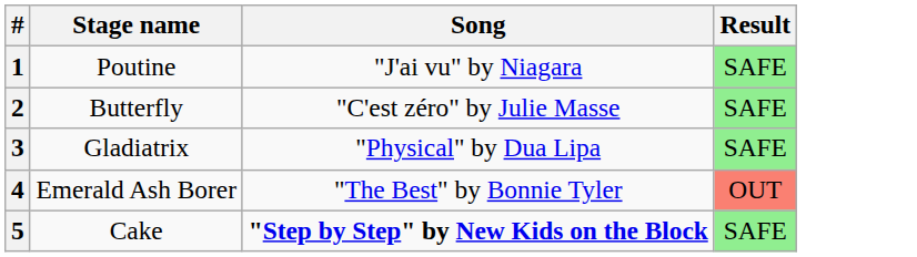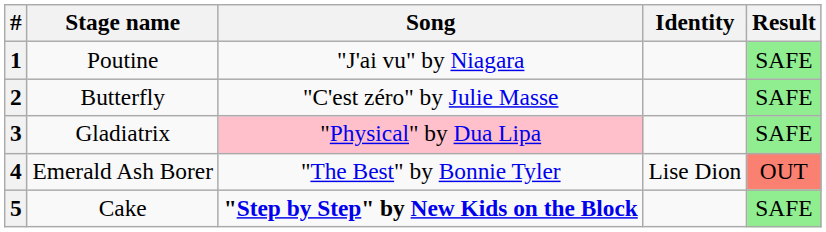+ column: Identity | Lise Dion
3 | Song: no background -> pink background
